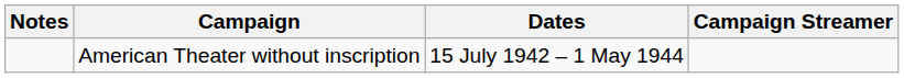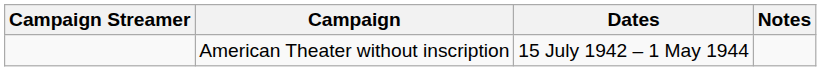columns swapped: Campaign Streamer <-> Notes
